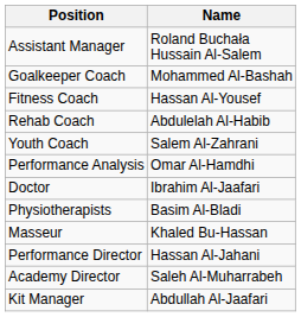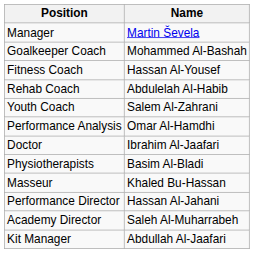+ row: Manager | Martin Ševela
- row: Assistant Manager | Roland Buchała Hussain Al-Salem
